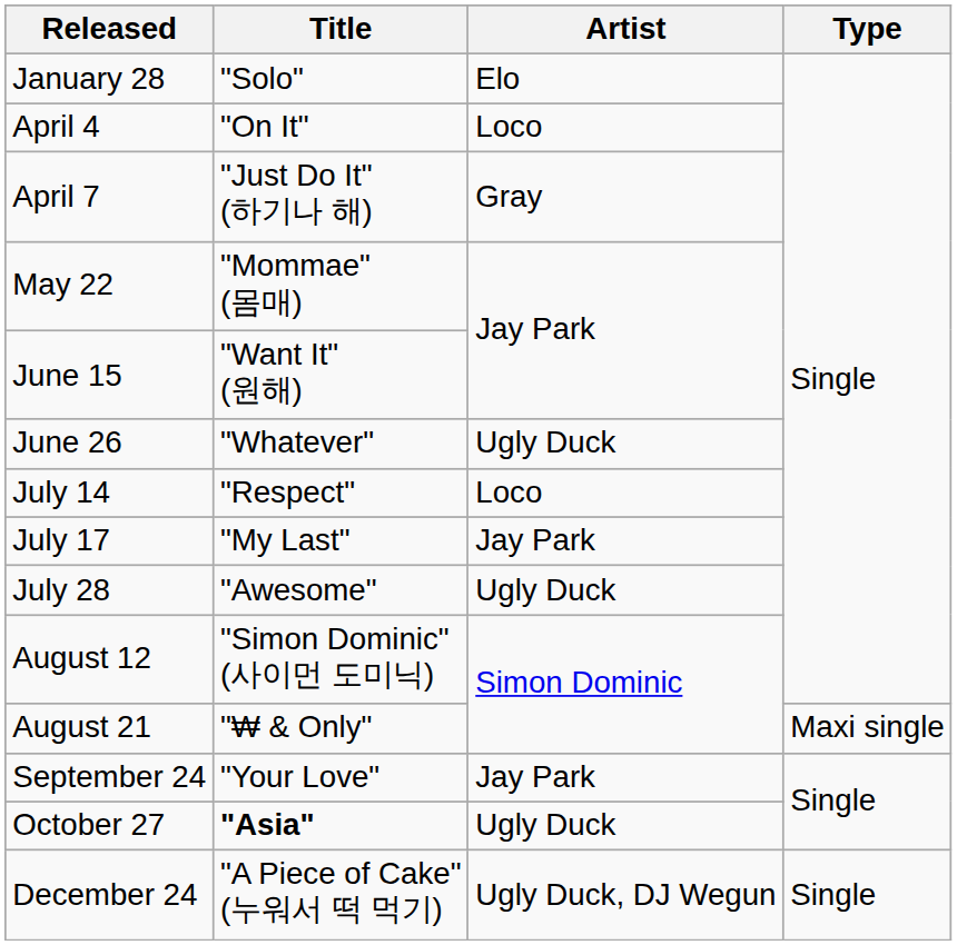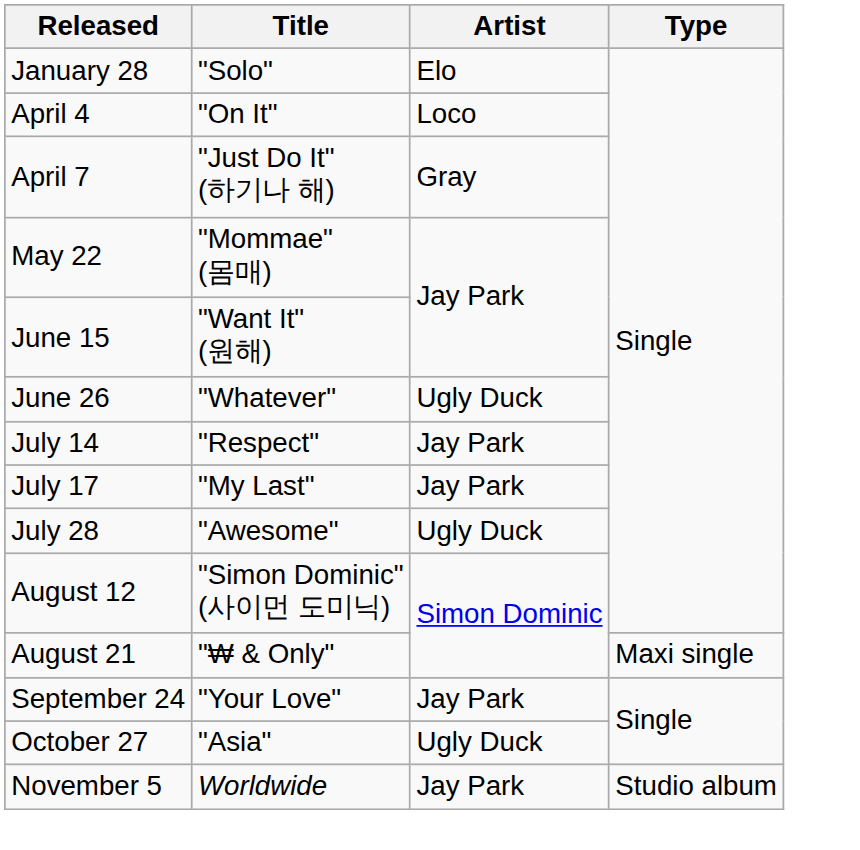July 14 | Artist: Loco -> Jay Park
October 27 | Title: bold -> normal
+ row: November 5 | Worldwide | Jay Park | Studio album
- row: December 24 | "A Piece of Cake" (누워서 떡 먹기) | Ugly Duck, DJ Wegun | Single
